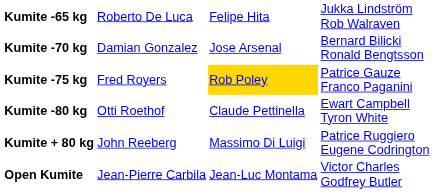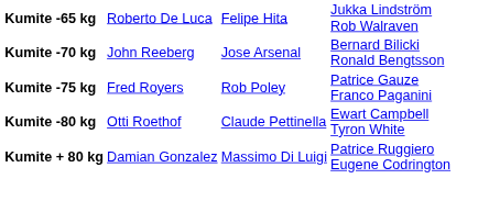Kumite -70 kg | column 2: Damian Gonzalez -> John Reeberg
Kumite -75 kg | column 3: gold background -> no background
Kumite + 80 kg | column 2: John Reeberg -> Damian Gonzalez
- row: Open Kumite | Jean-Pierre Carbila | Jean-Luc Montama | Victor Charles Godfrey Butler
